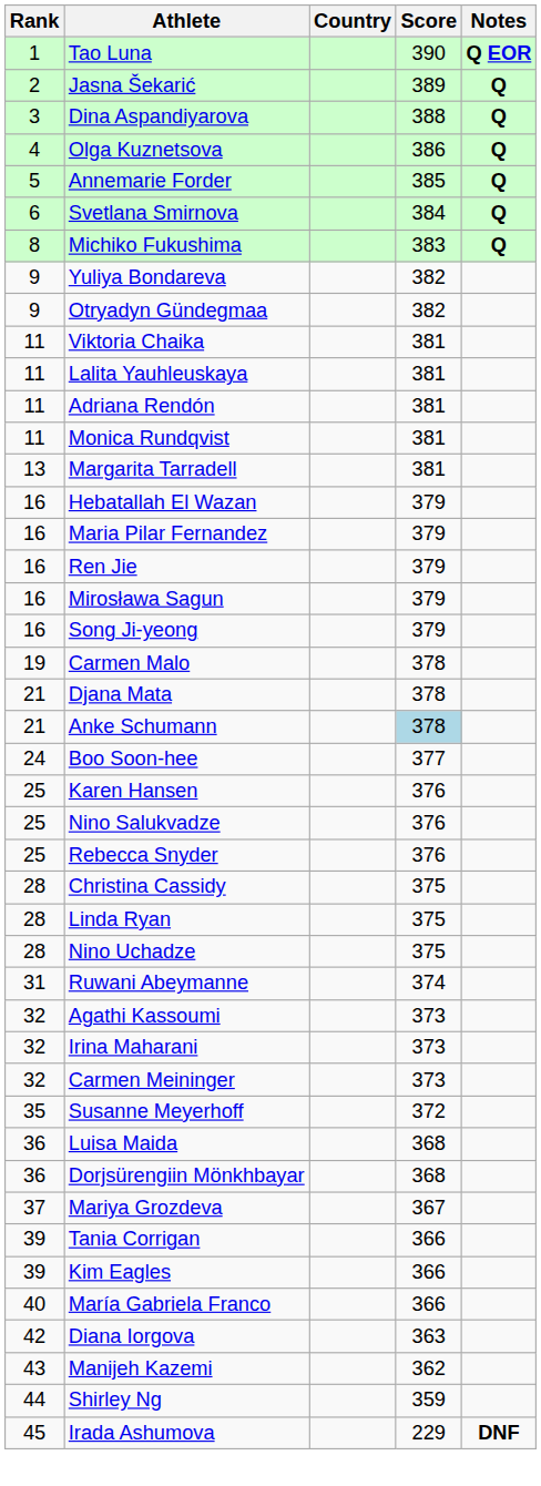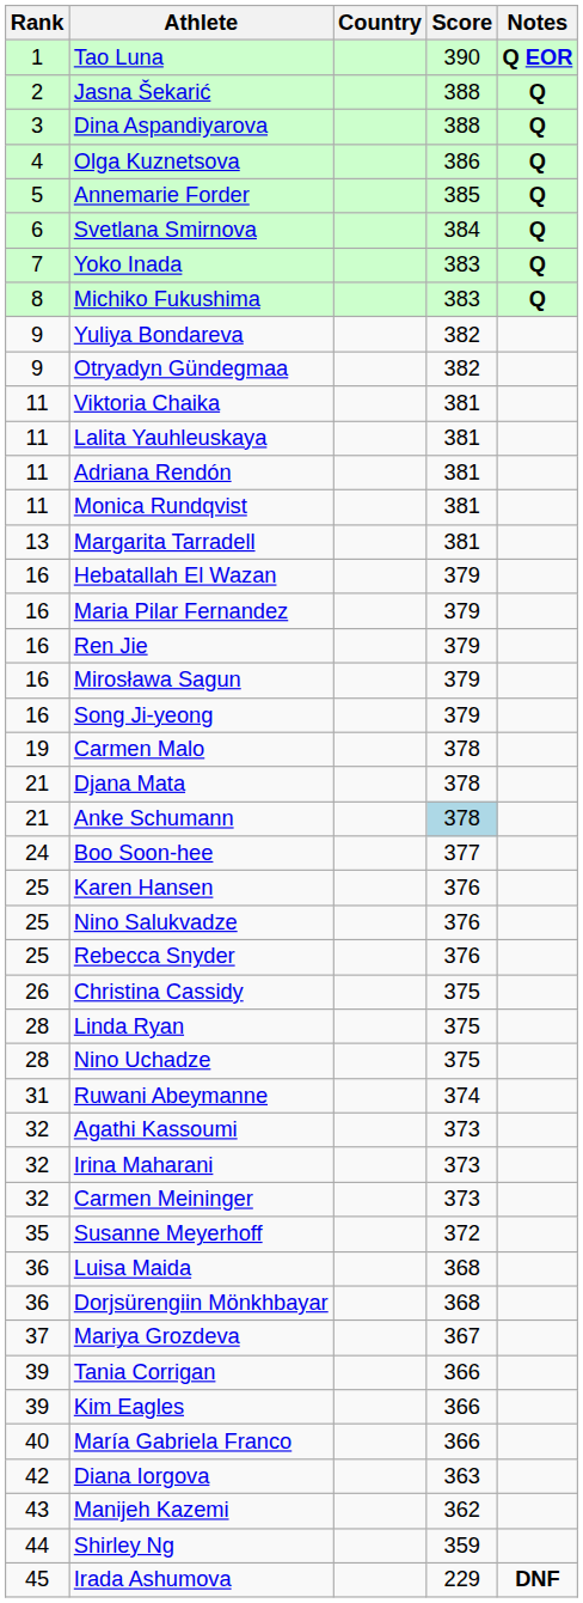Jasna Šekarić | Score: 389 -> 388
+ row: 7 | Yoko Inada | 383 | Q
Christina Cassidy | Rank: 28 -> 26
